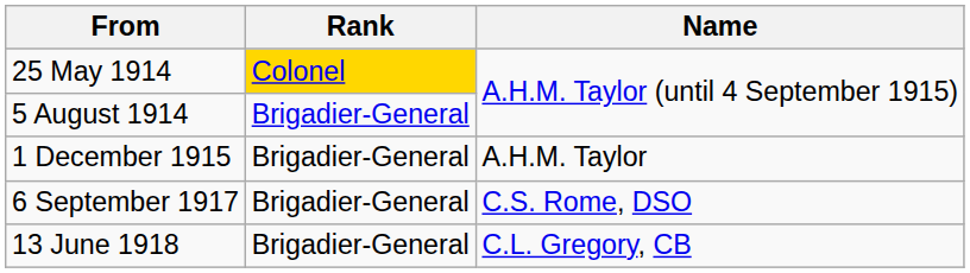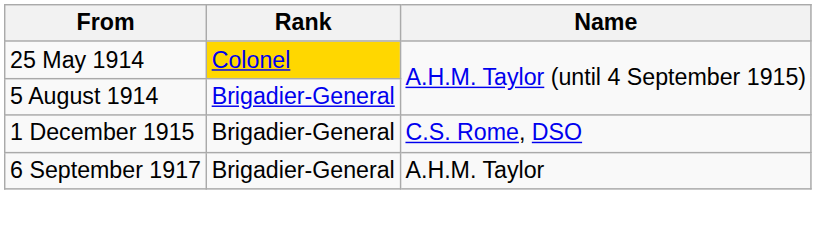1 December 1915 | Name: A.H.M. Taylor -> C.S. Rome, DSO
6 September 1917 | Name: C.S. Rome, DSO -> A.H.M. Taylor
- row: 13 June 1918 | Brigadier-General | C.L. Gregory, CB
